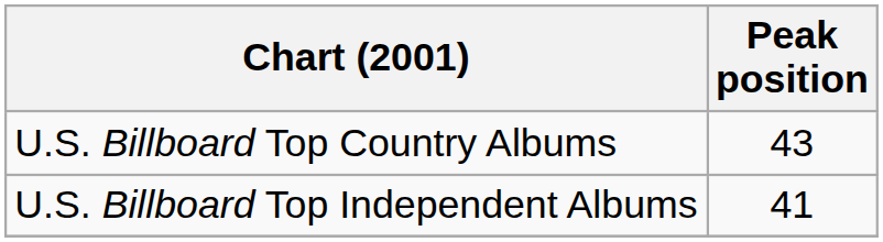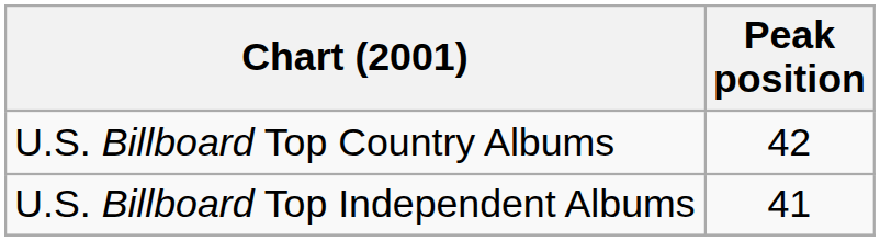U.S. Billboard Top Country Albums | Peak position: 43 -> 42
